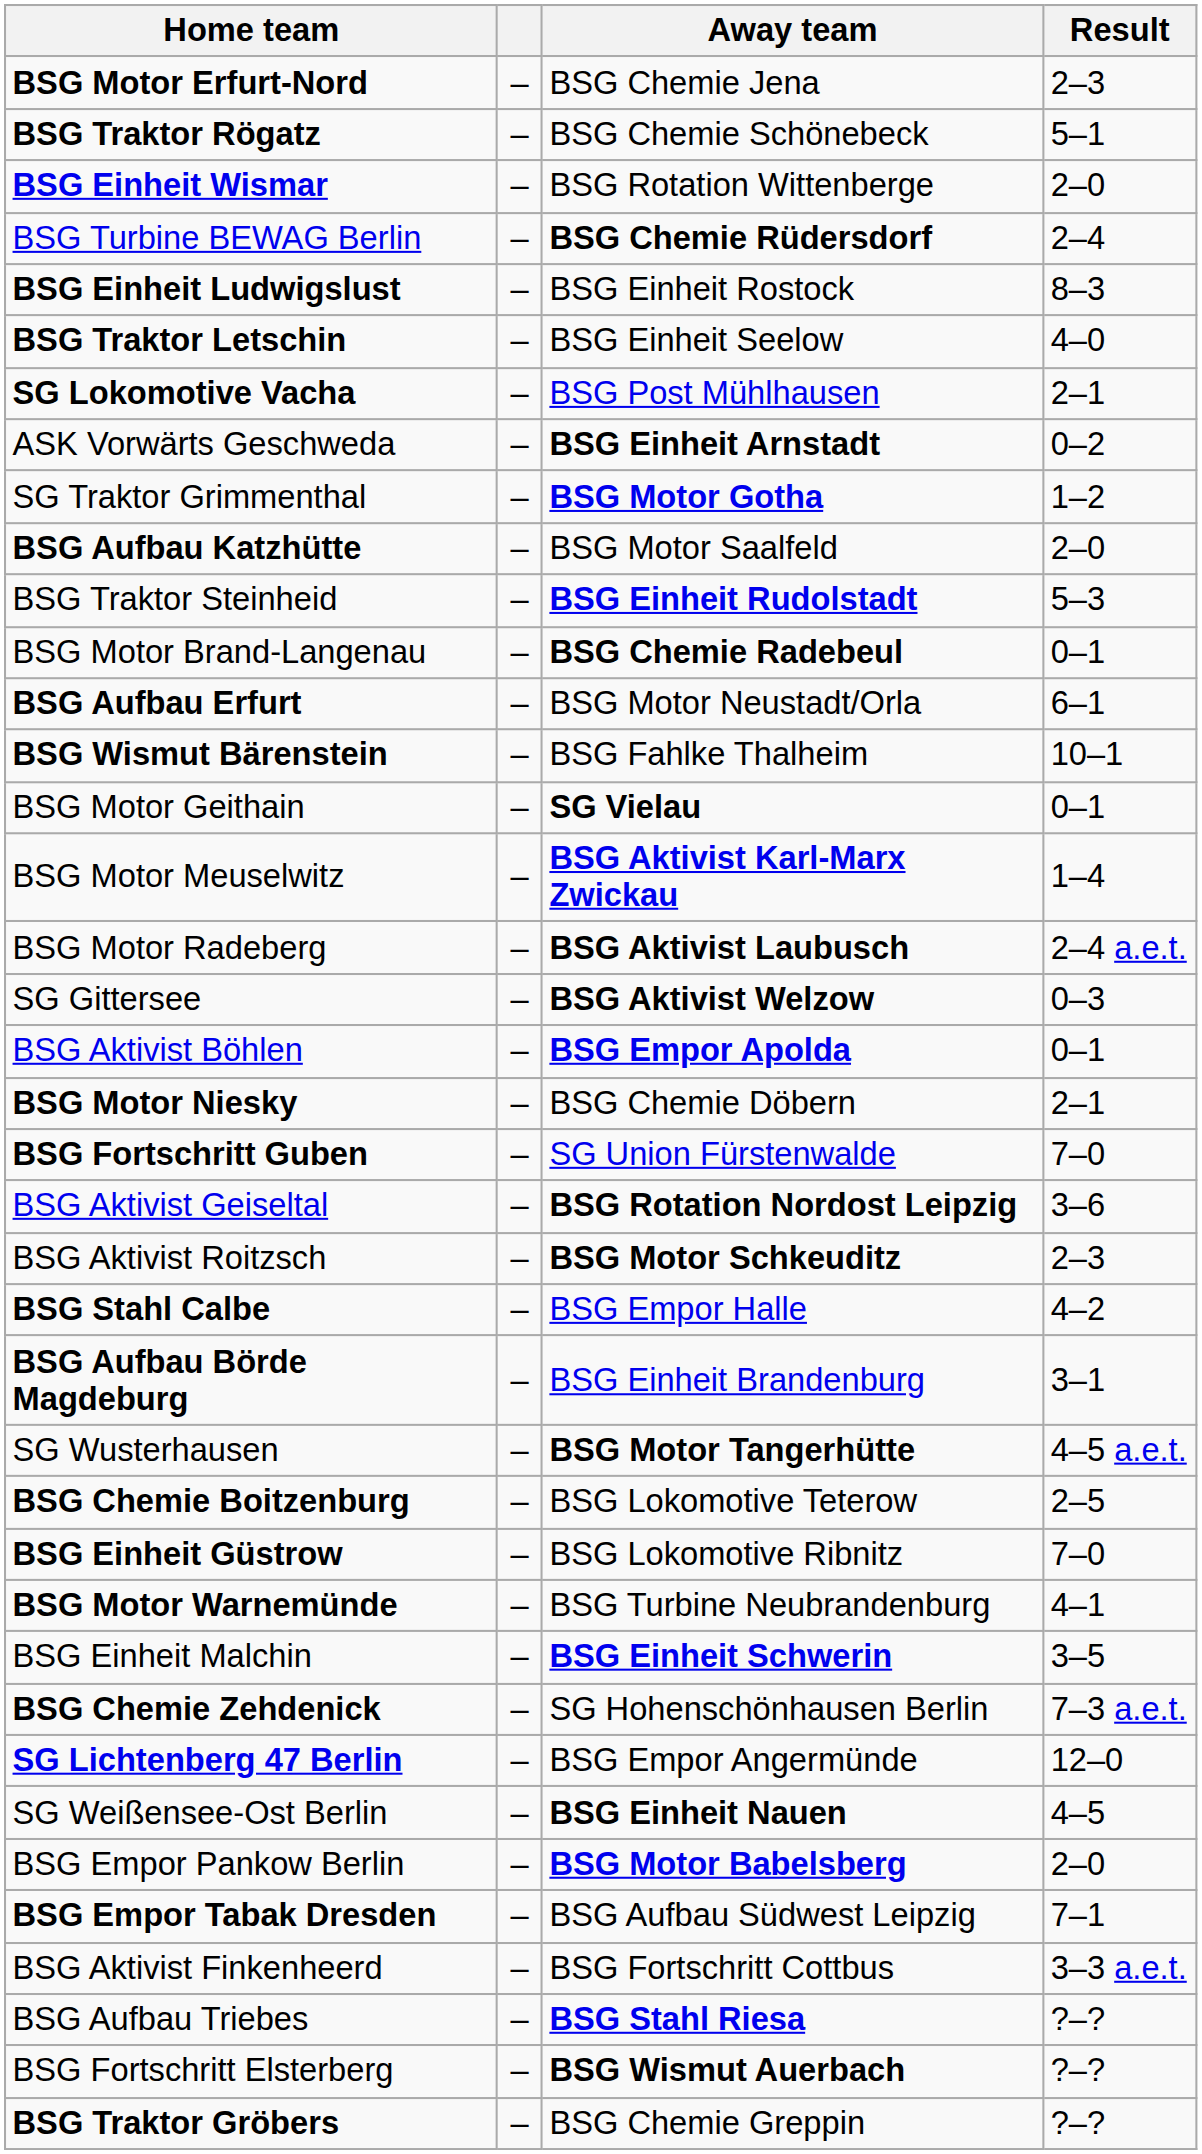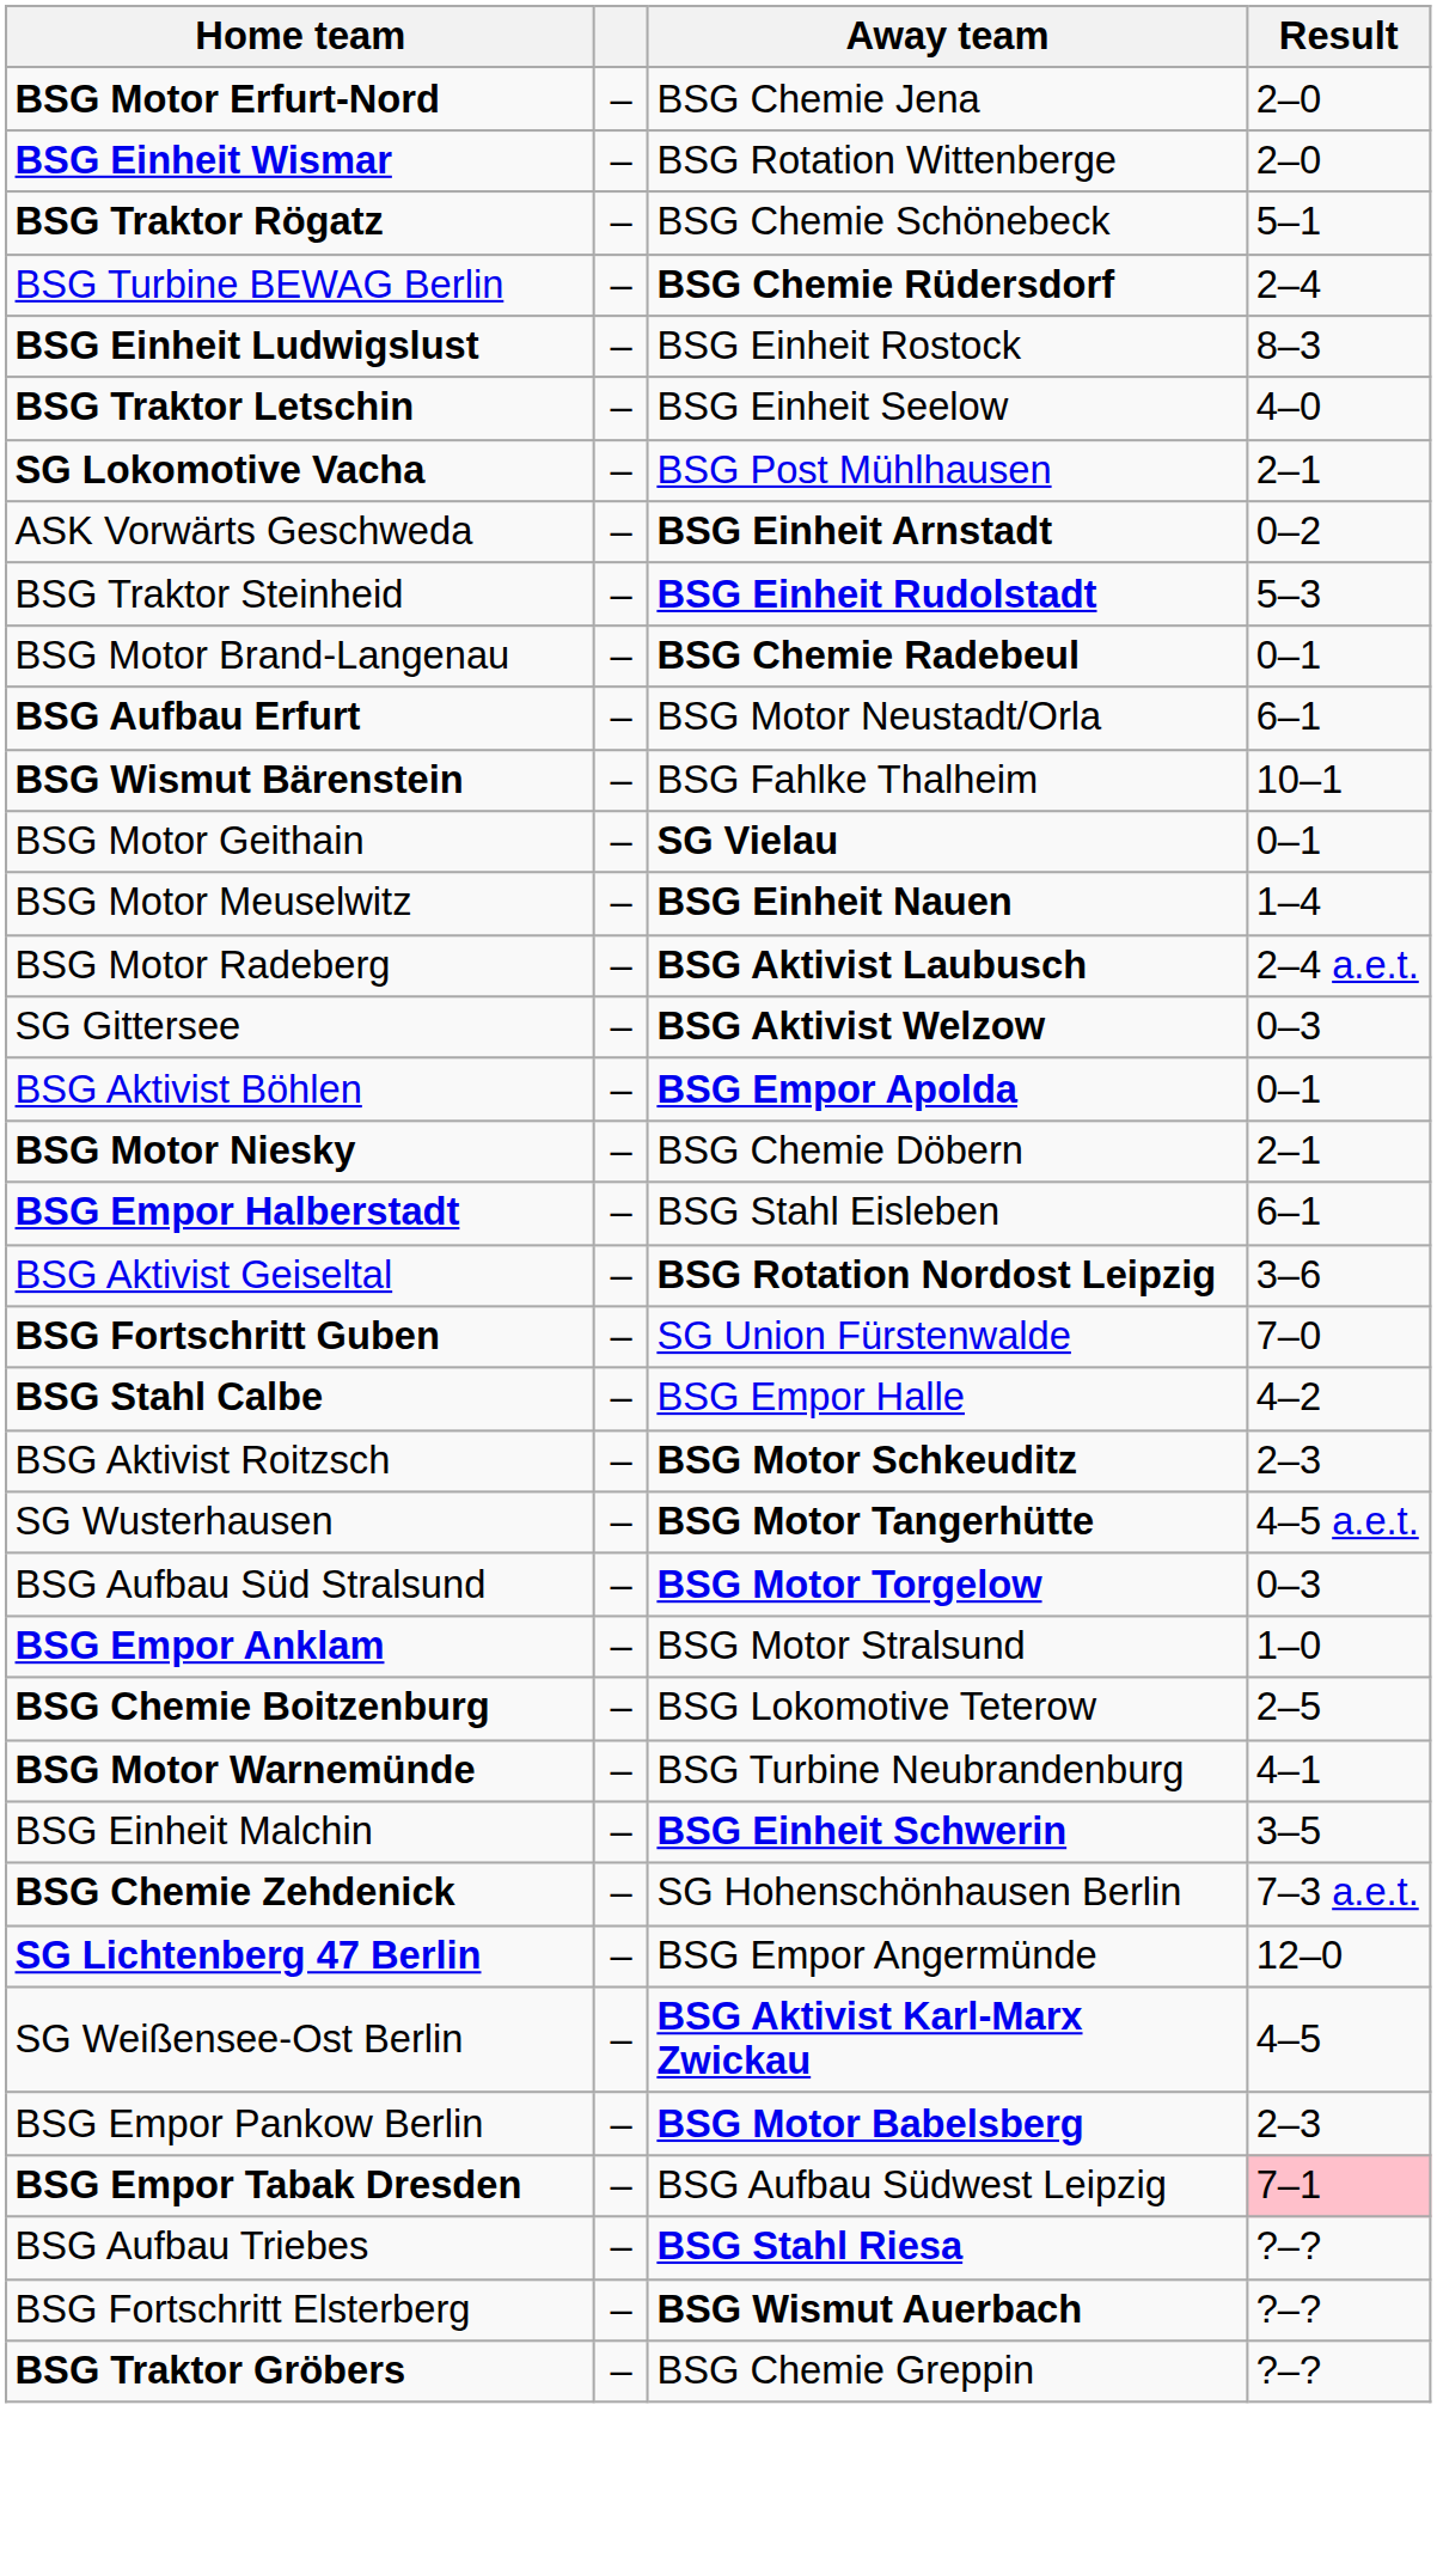BSG Motor Erfurt-Nord | Result: 2–3 -> 2–0
rows swapped: BSG Traktor Rögatz <-> BSG Einheit Wismar
- row: SG Traktor Grimmenthal | – | BSG Motor Gotha | 1–2
- row: BSG Aufbau Katzhütte | – | BSG Motor Saalfeld | 2–0
BSG Motor Meuselwitz | Away team: BSG Aktivist Karl-Marx Zwickau -> BSG Einheit Nauen
+ row: BSG Empor Halberstadt | – | BSG Stahl Eisleben | 6–1
rows swapped: BSG Aktivist Geiseltal <-> BSG Fortschritt Guben
rows swapped: BSG Aktivist Roitzsch <-> BSG Stahl Calbe
- row: BSG Aufbau Börde Magdeburg | – | BSG Einheit Brandenburg | 3–1
+ row: BSG Aufbau Süd Stralsund | – | BSG Motor Torgelow | 0–3
+ row: BSG Empor Anklam | – | BSG Motor Stralsund | 1–0
- row: BSG Einheit Güstrow | – | BSG Lokomotive Ribnitz | 7–0
SG Weißensee-Ost Berlin | Away team: BSG Einheit Nauen -> BSG Aktivist Karl-Marx Zwickau
BSG Empor Pankow Berlin | Result: 2–0 -> 2–3
BSG Empor Tabak Dresden | Result: no background -> pink background
- row: BSG Aktivist Finkenheerd | – | BSG Fortschritt Cottbus | 3–3 a.e.t.
